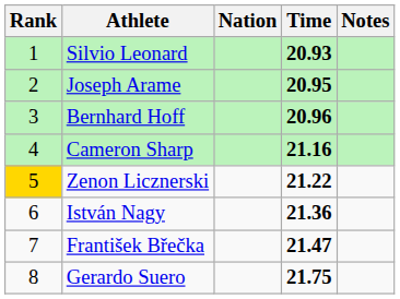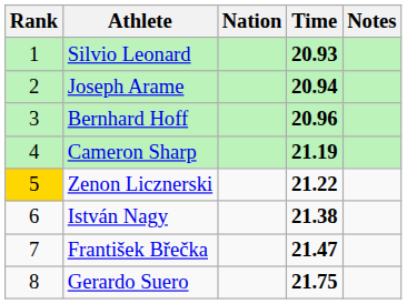Joseph Arame | Time: 20.95 -> 20.94
Cameron Sharp | Time: 21.16 -> 21.19
István Nagy | Time: 21.36 -> 21.38
